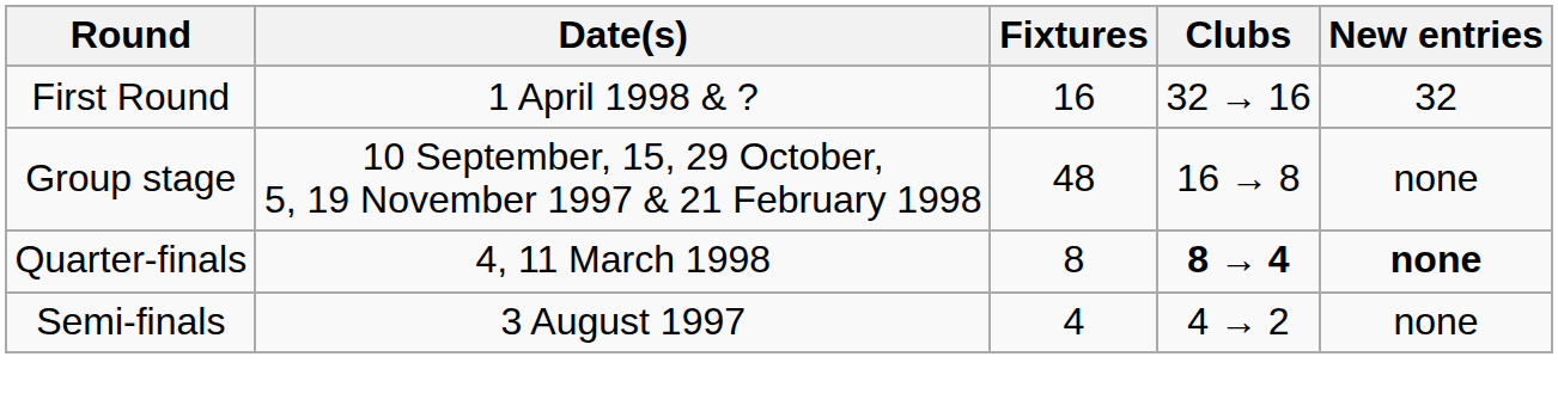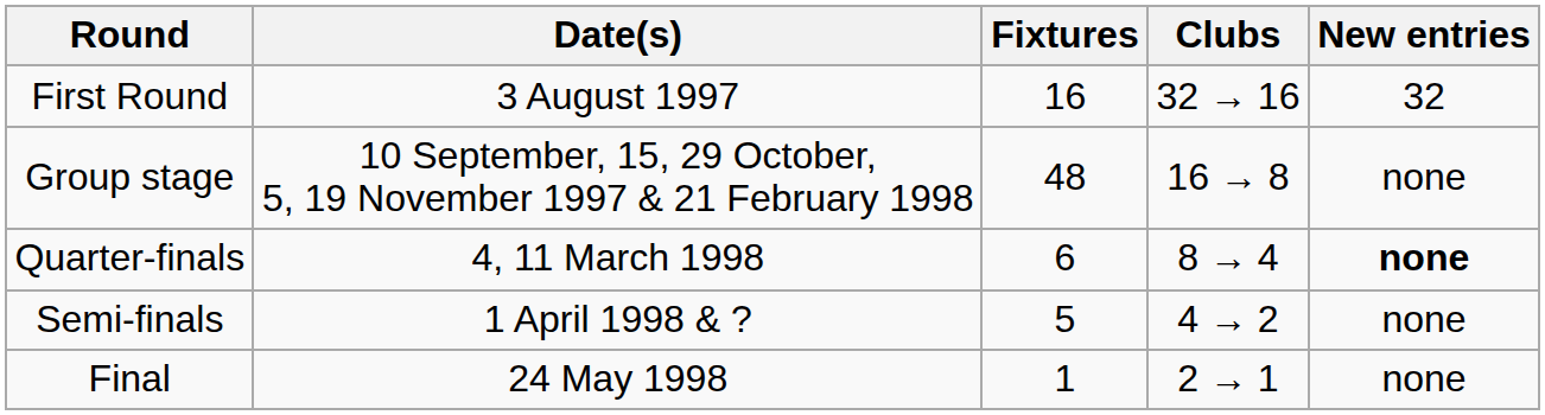First Round | Date(s): 1 April 1998 & ? -> 3 August 1997
Quarter-finals | Fixtures: 8 -> 6
Quarter-finals | Clubs: bold -> normal
Semi-finals | Date(s): 3 August 1997 -> 1 April 1998 & ?
Semi-finals | Fixtures: 4 -> 5
+ row: Final | 24 May 1998 | 1 | 2 → 1 | none
